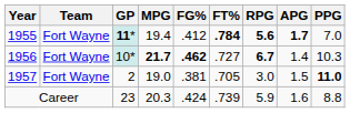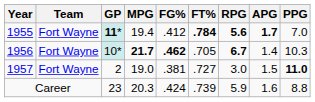1956 | FT%: .727 -> .705
1957 | FT%: .705 -> .727
